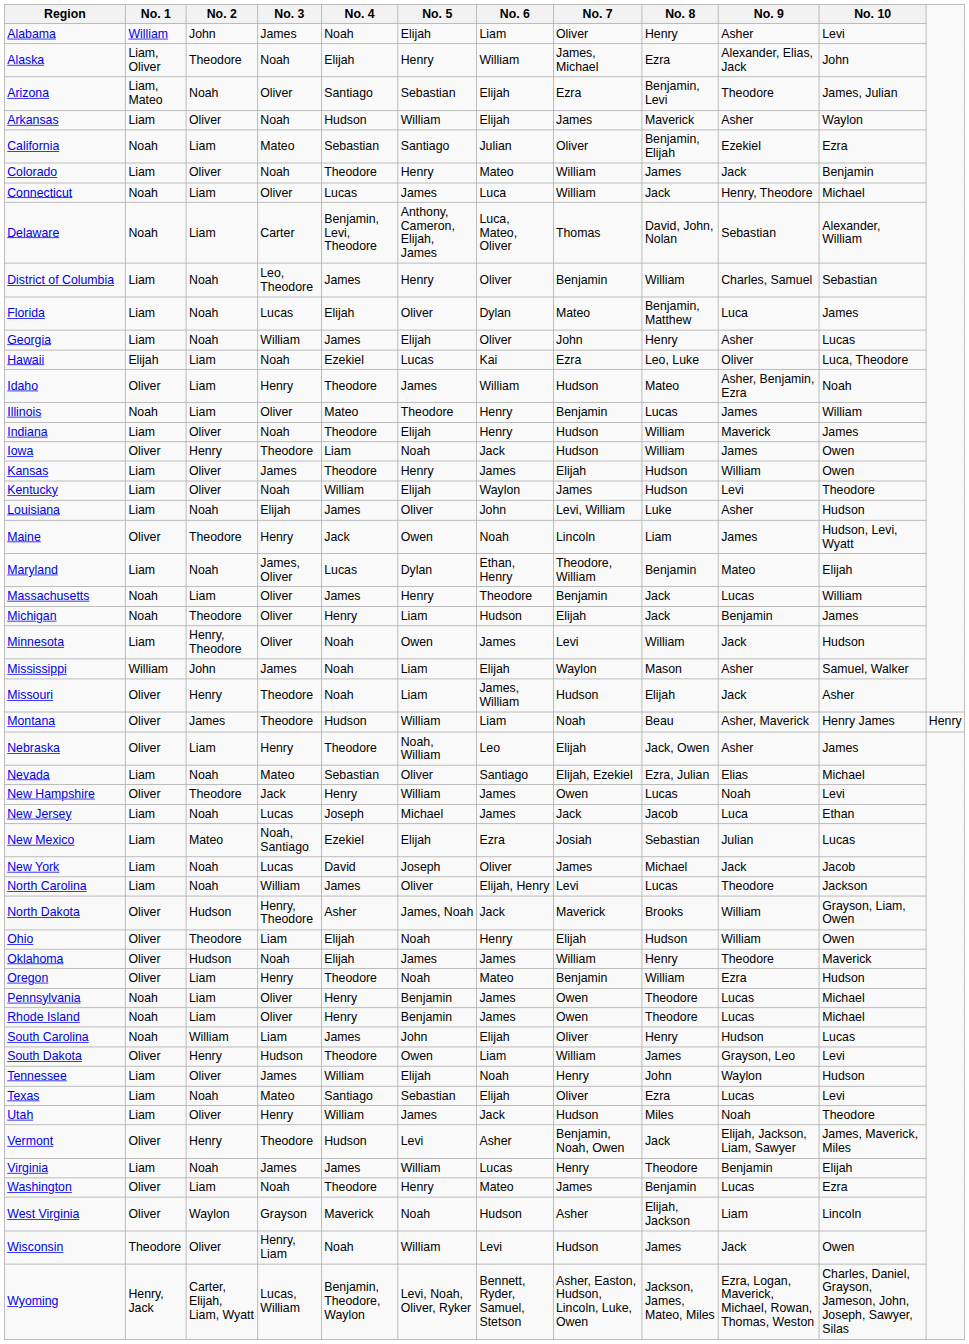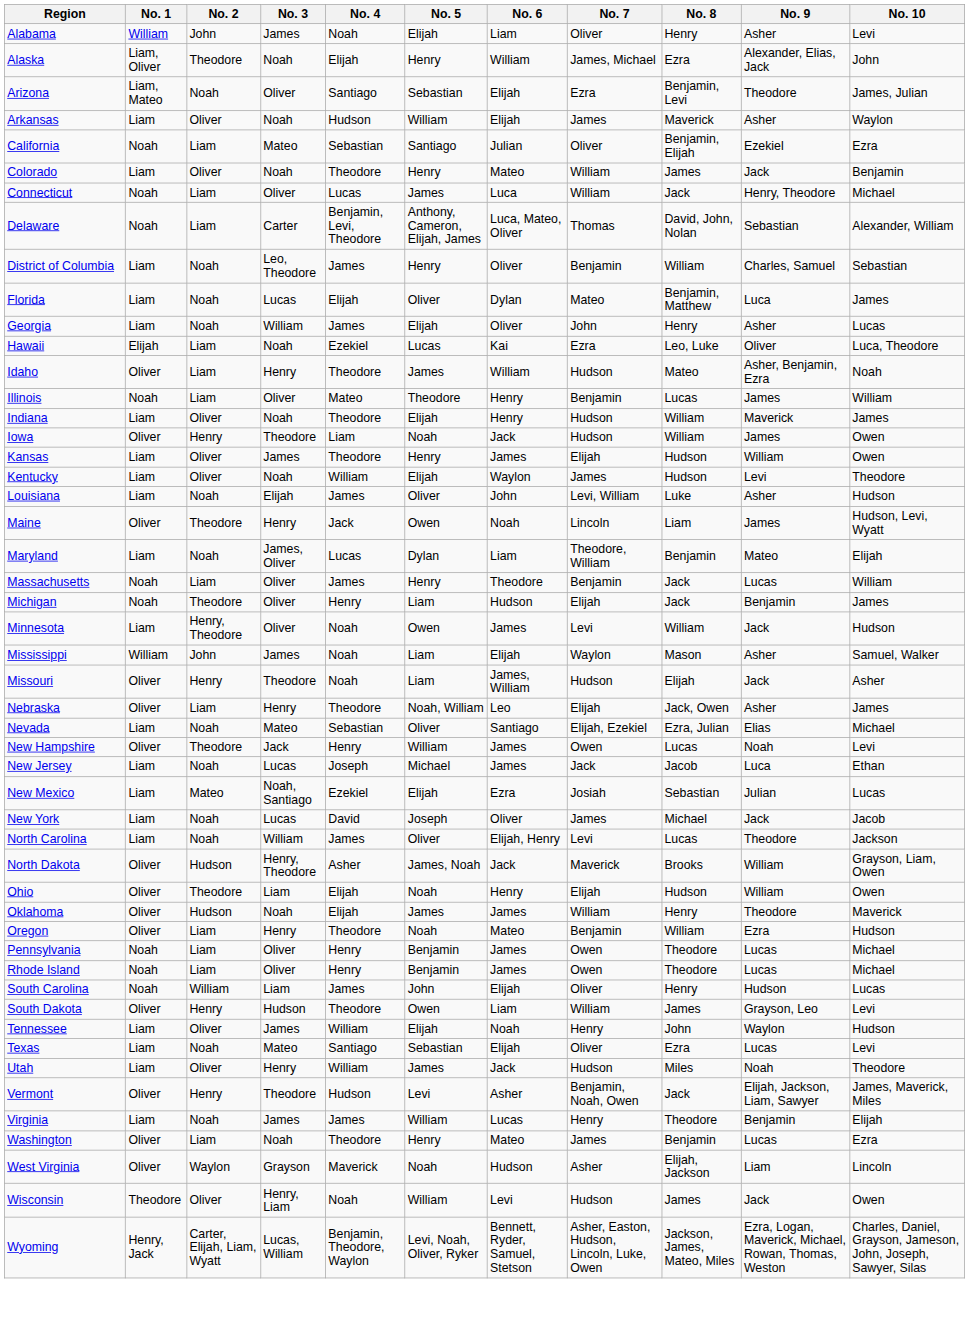Maryland | No. 6: Ethan, Henry -> Liam
- row: Montana | Oliver | James | Theodore | Hudson | William | Liam | Noah | Beau | Asher, Maverick | Henry James | Henry
